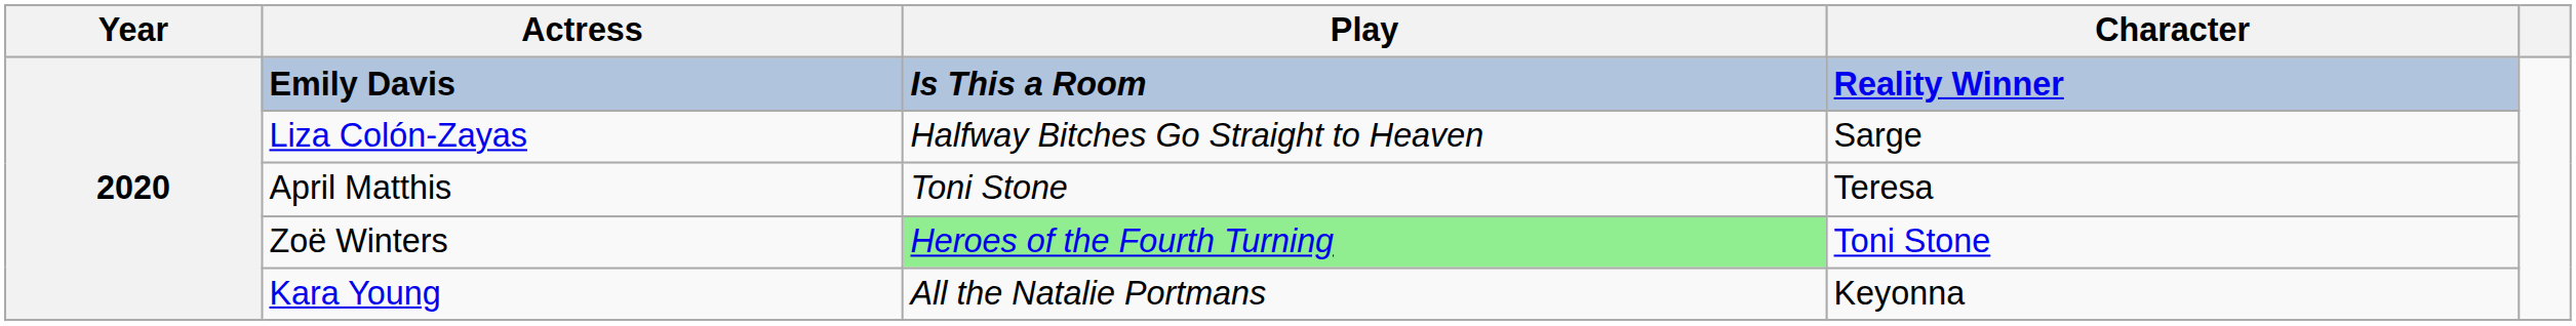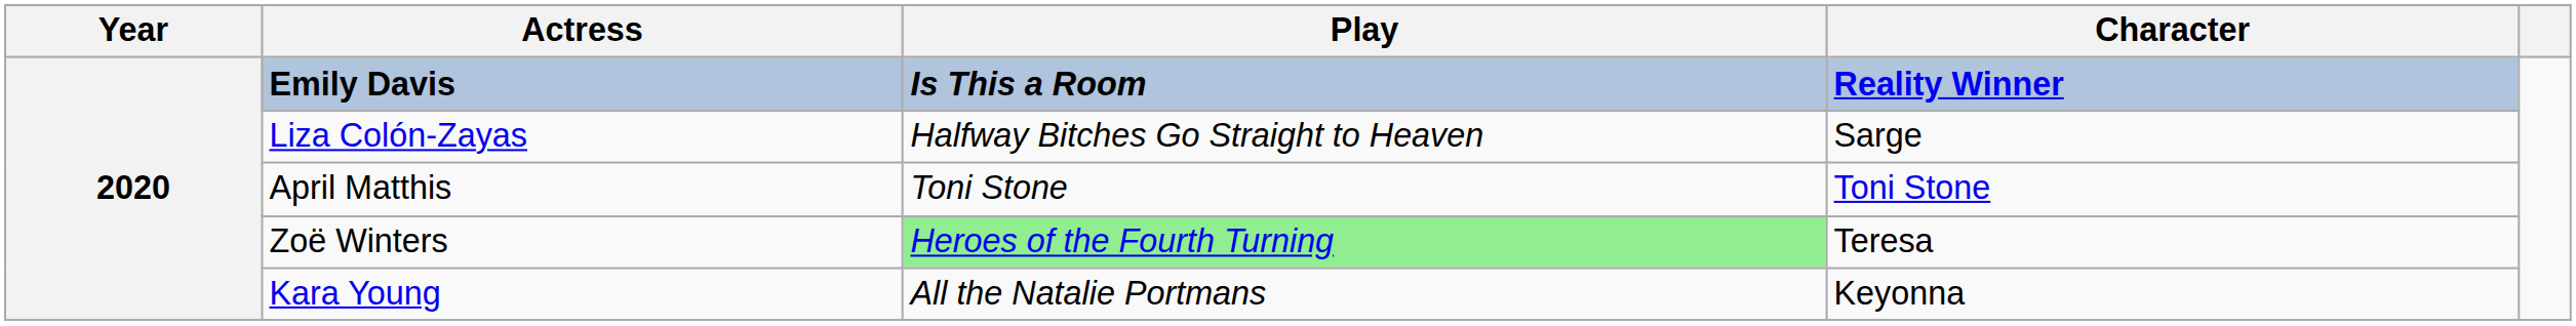April Matthis | Character: Teresa -> Toni Stone
Zoë Winters | Character: Toni Stone -> Teresa
